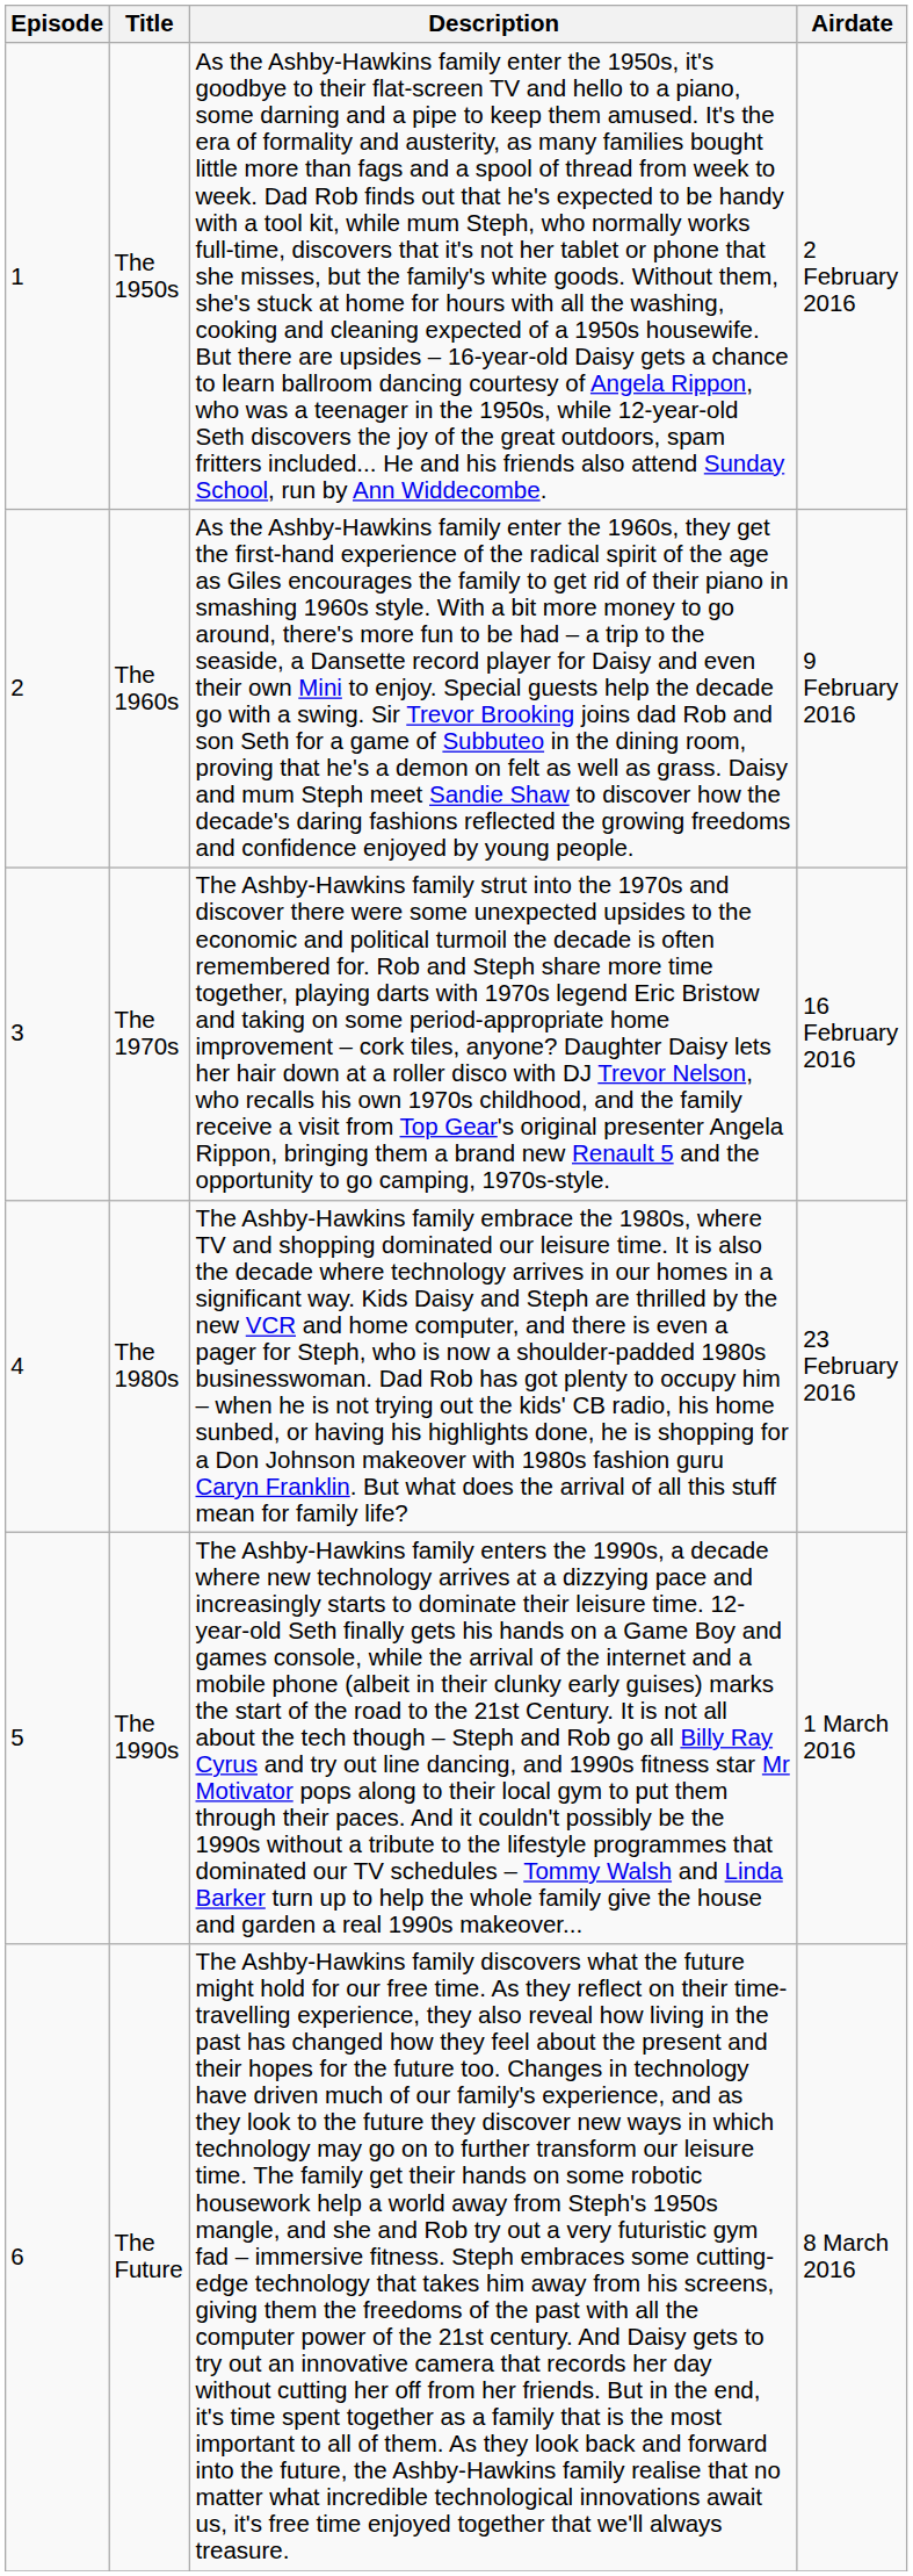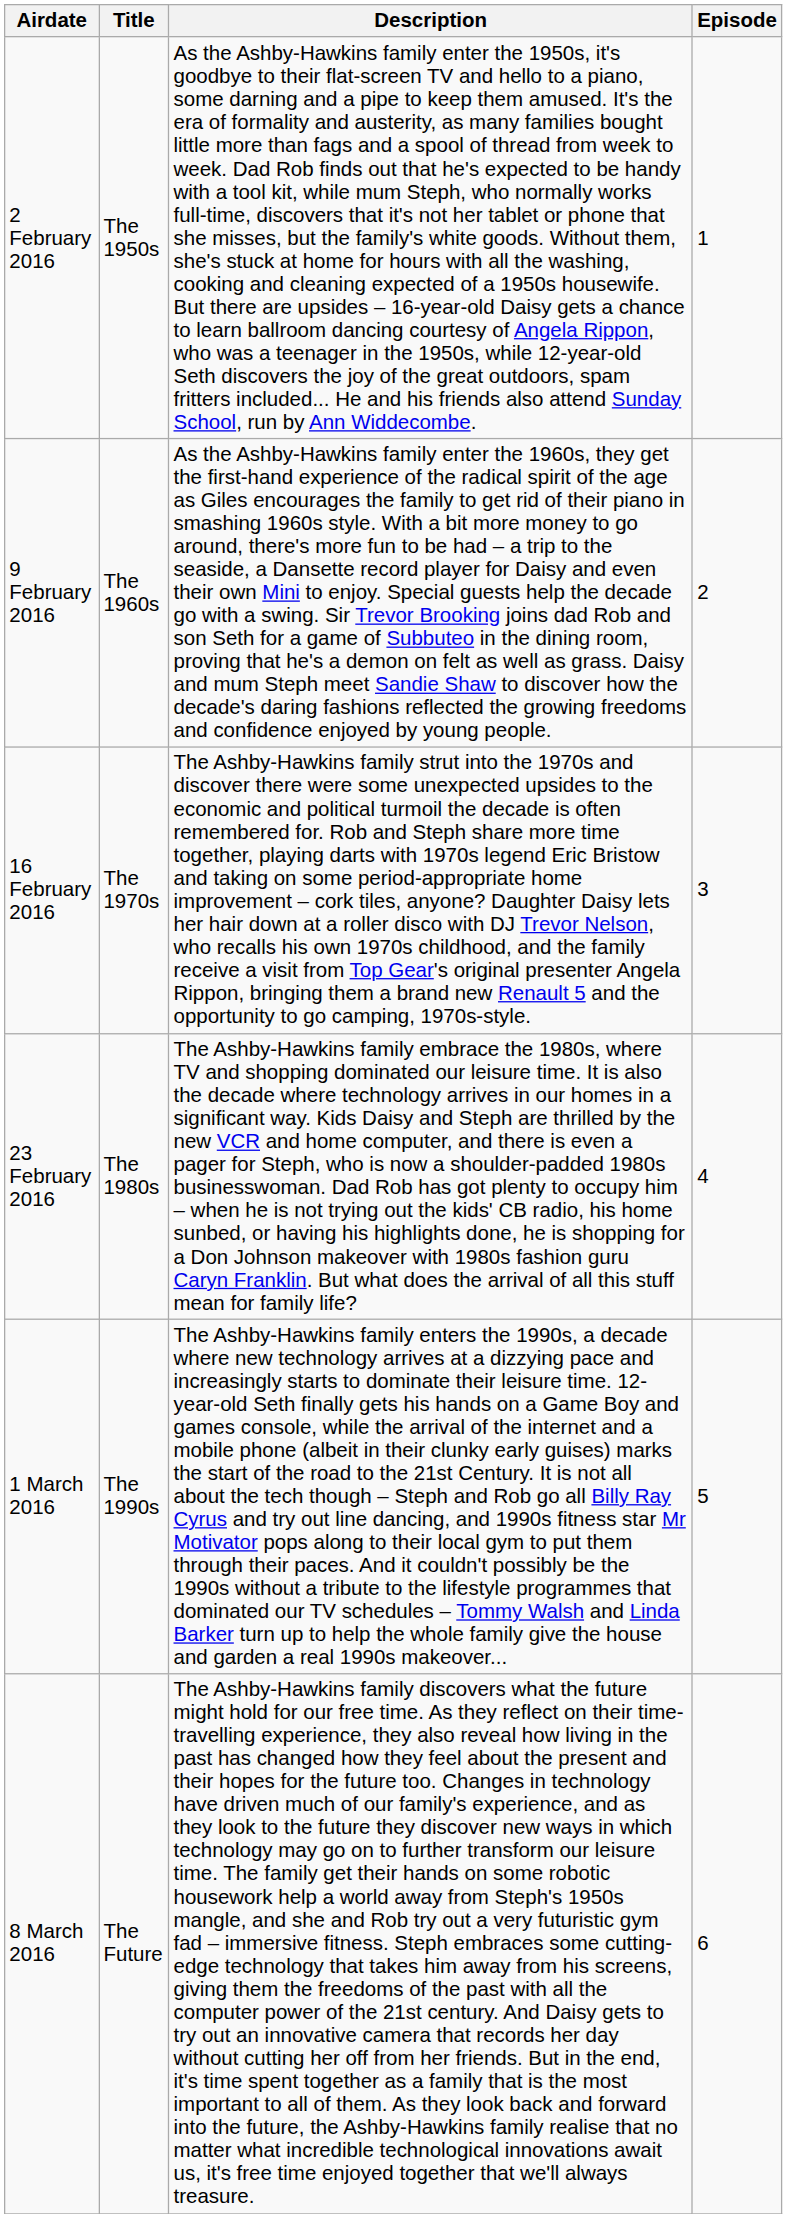columns swapped: Episode <-> Airdate
